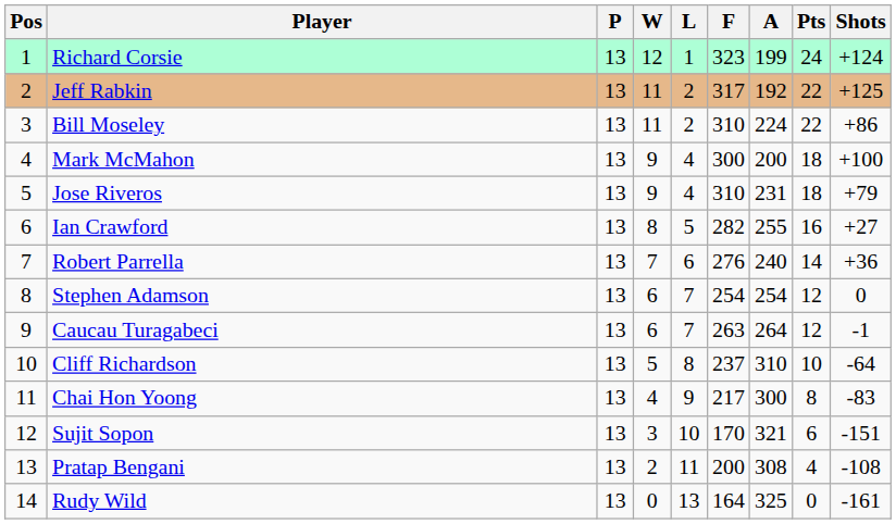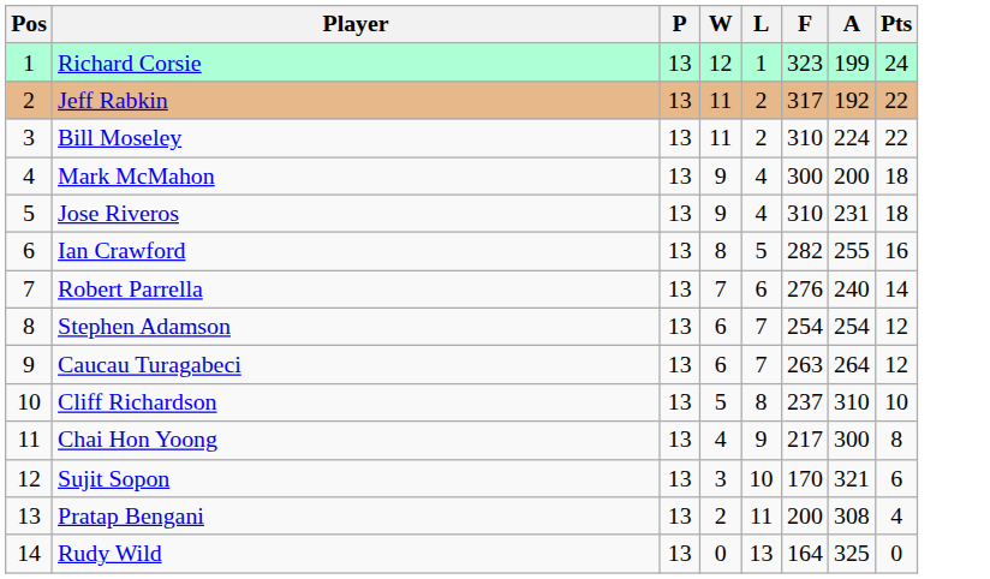- column: Shots | +124 | +125 | +86 | +100 | +79 | +27 | +36 | 0 | -1 | -64 | -83 | -151 | -108 | -161
